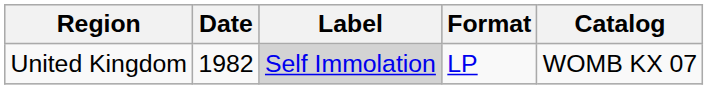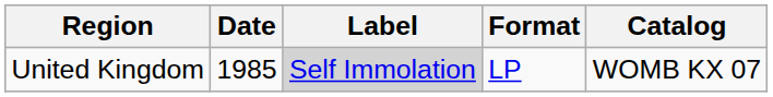United Kingdom | Date: 1982 -> 1985
